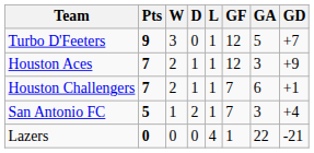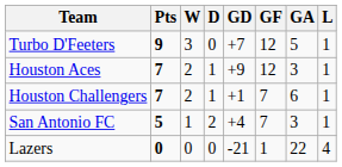columns swapped: L <-> GD
